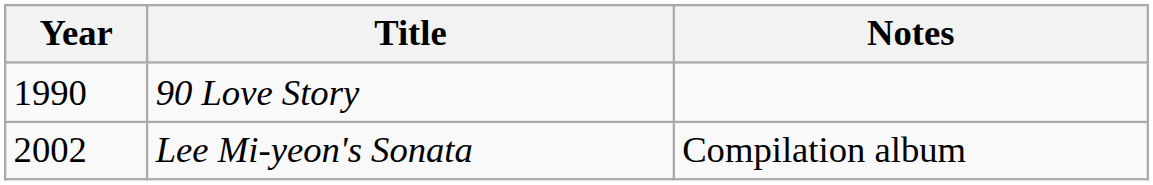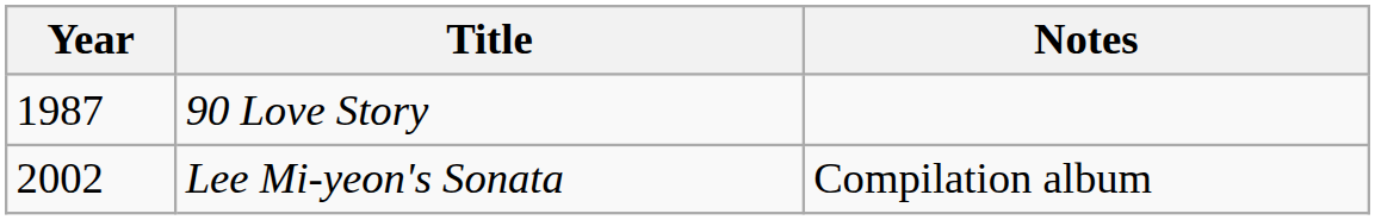90 Love Story | Year: 1990 -> 1987
